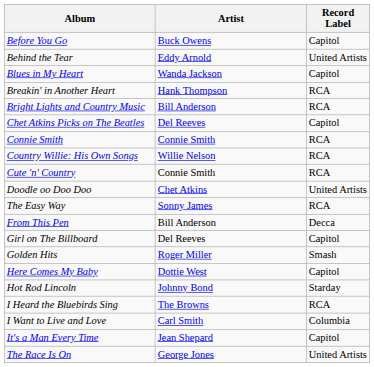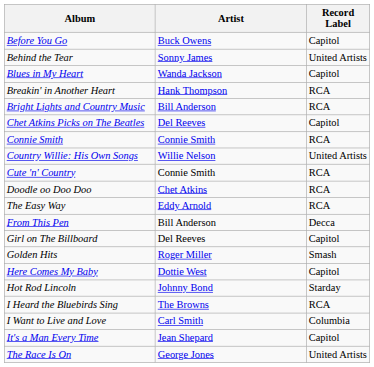Behind the Tear | Artist: Eddy Arnold -> Sonny James
Country Willie: His Own Songs | Record Label: RCA -> United Artists
Doodle oo Doo Doo | Record Label: United Artists -> RCA
The Easy Way | Artist: Sonny James -> Eddy Arnold
